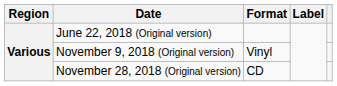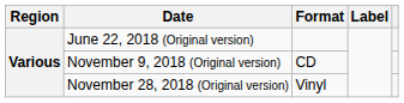November 9, 2018 (Original version) | Format: Vinyl -> CD
November 28, 2018 (Original version) | Format: CD -> Vinyl
